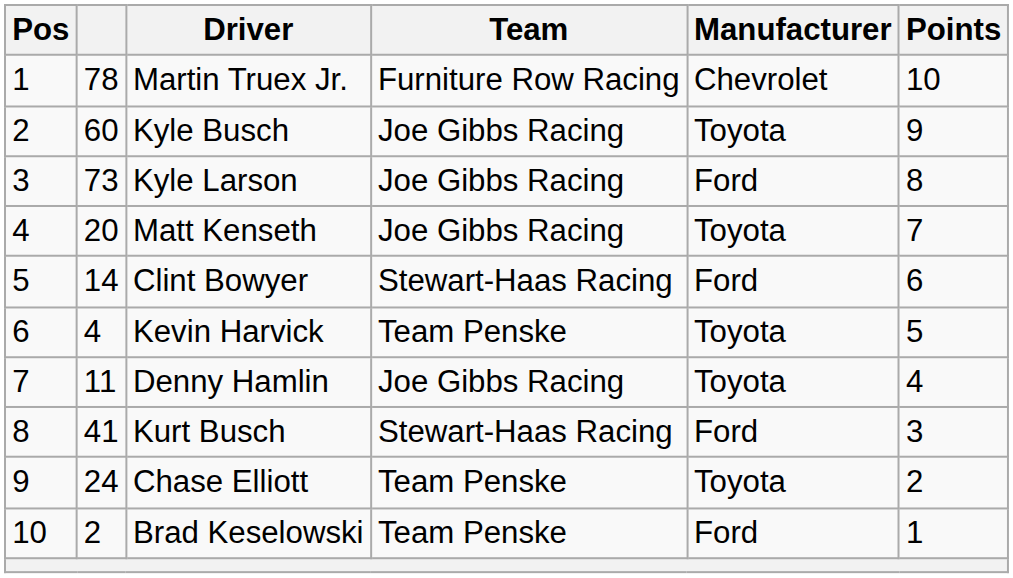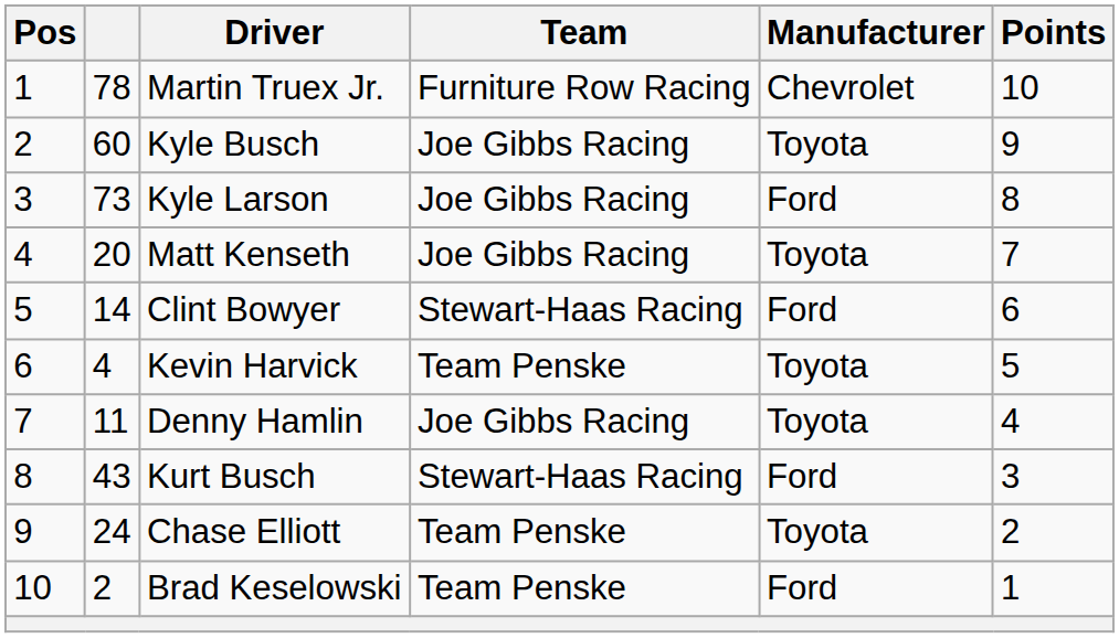Kurt Busch | column 2: 41 -> 43
